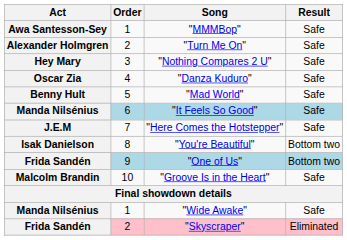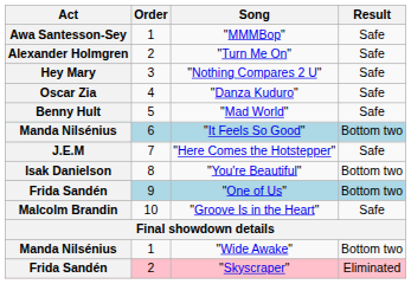"It Feels So Good" | Result: Safe -> Bottom two
"Wide Awake" | Result: Safe -> Bottom two
